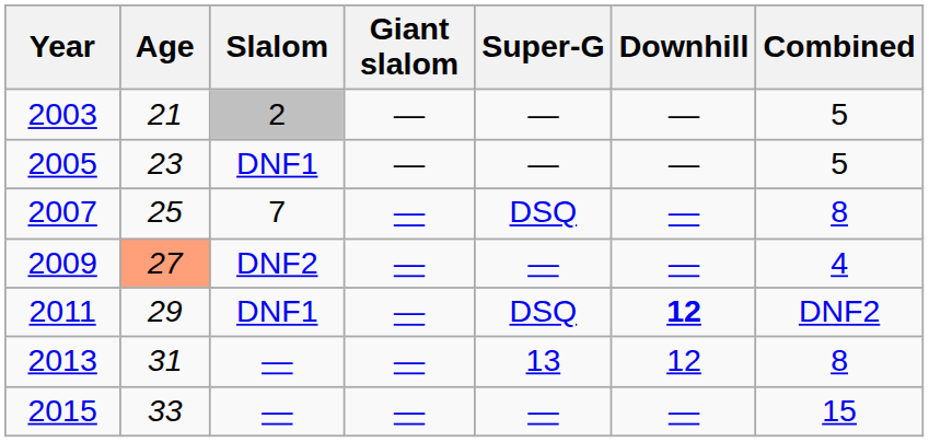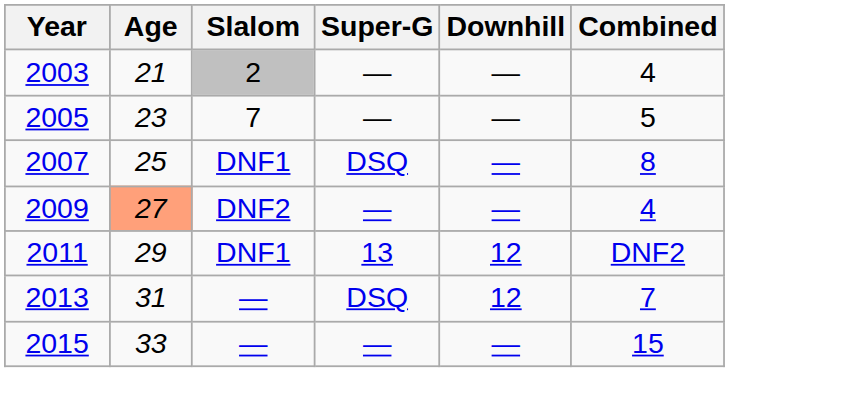- column: Giant slalom | — | — | — | — | — | — | —
2003 | Combined: 5 -> 4
2005 | Slalom: DNF1 -> 7
2007 | Slalom: 7 -> DNF1
2011 | Super-G: DSQ -> 13
2011 | Downhill: bold -> normal
2013 | Super-G: 13 -> DSQ
2013 | Combined: 8 -> 7
